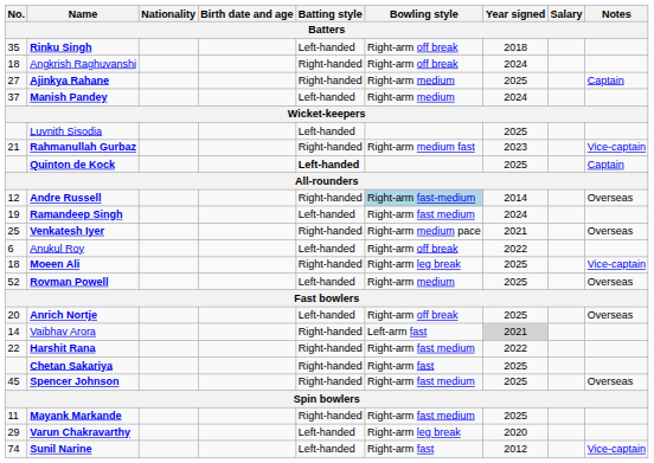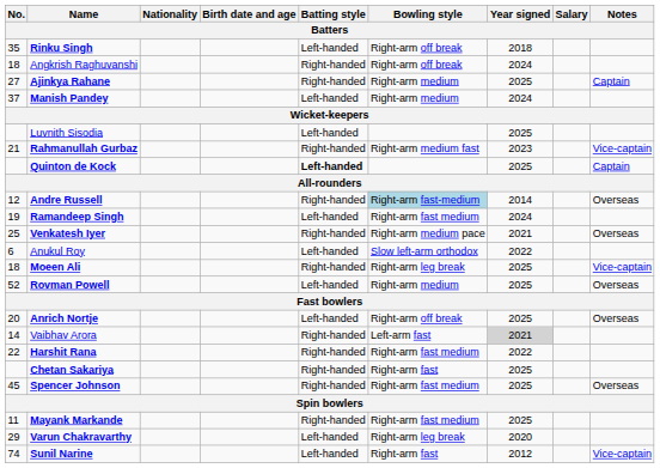Anukul Roy | Bowling style: Right-arm off break -> Slow left-arm orthodox
